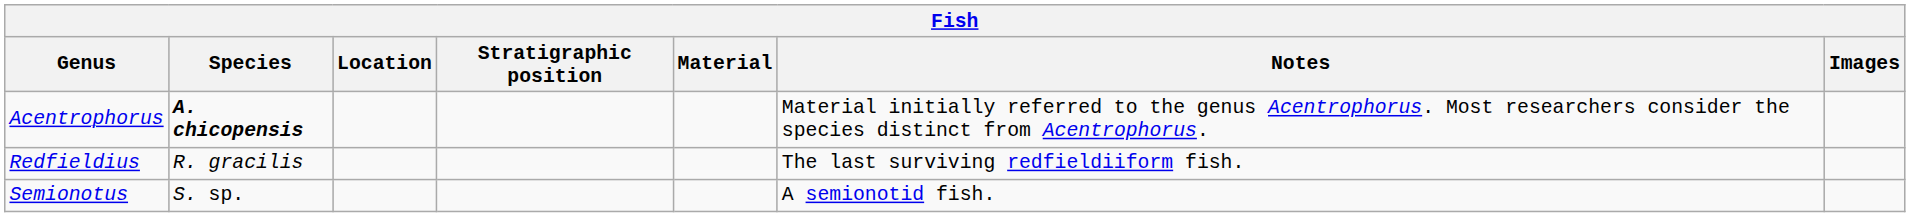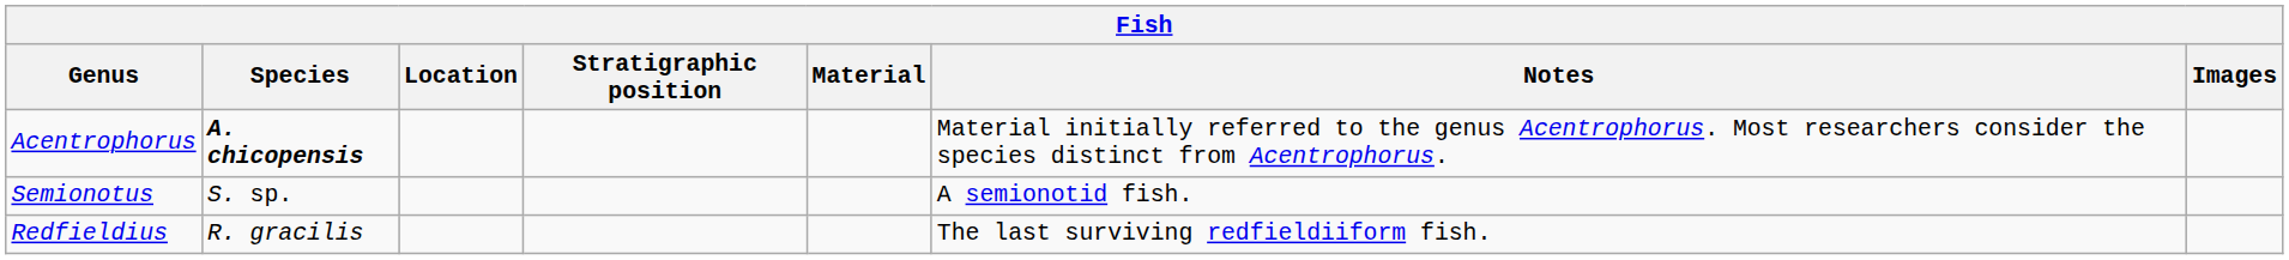rows swapped: Redfieldius <-> Semionotus
